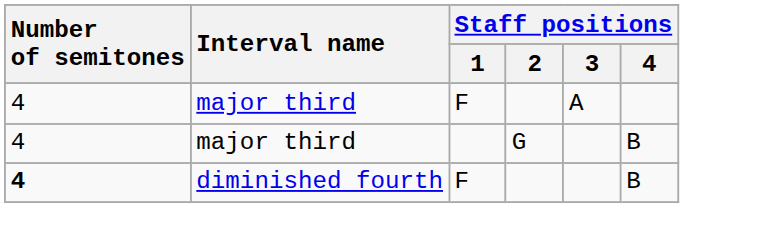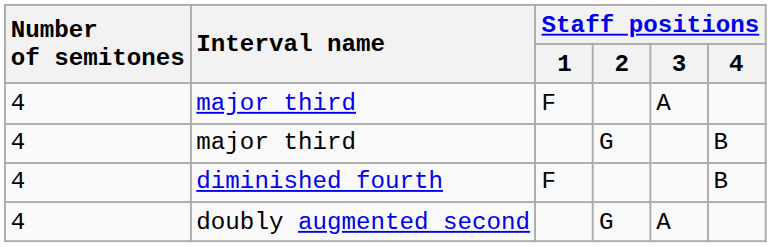diminished fourth | Number of semitones: bold -> normal
+ row: 4 | doubly augmented second | G | A
